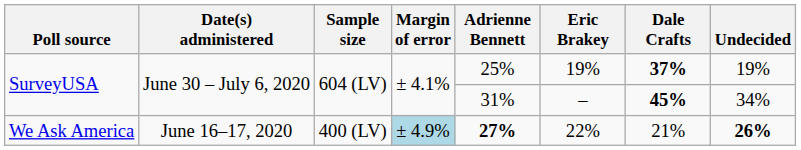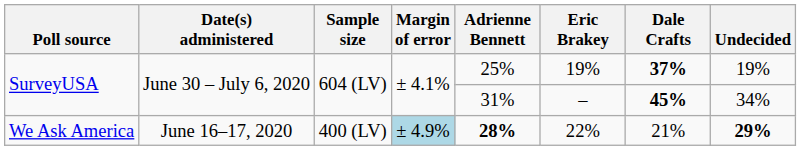We Ask America | Adrienne Bennett: 27% -> 28%
We Ask America | Undecided: 26% -> 29%
